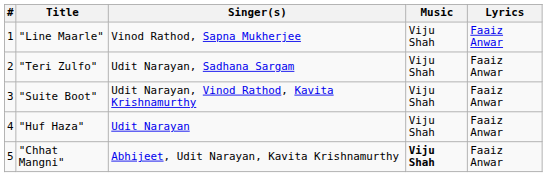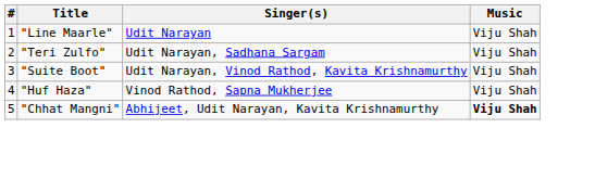- column: Lyrics | Faaiz Anwar | Faaiz Anwar | Faaiz Anwar | Faaiz Anwar | Faaiz Anwar
"Line Maarle" | Singer(s): Vinod Rathod, Sapna Mukherjee -> Udit Narayan
"Huf Haza" | Singer(s): Udit Narayan -> Vinod Rathod, Sapna Mukherjee
